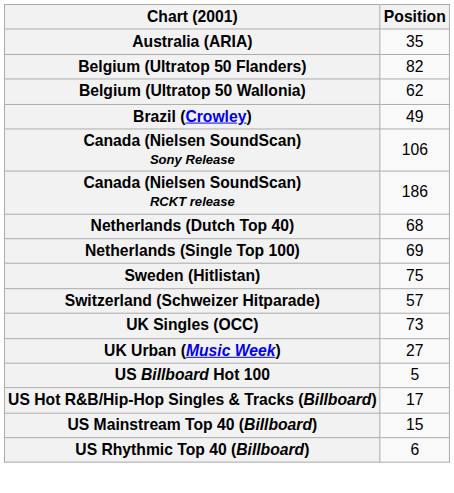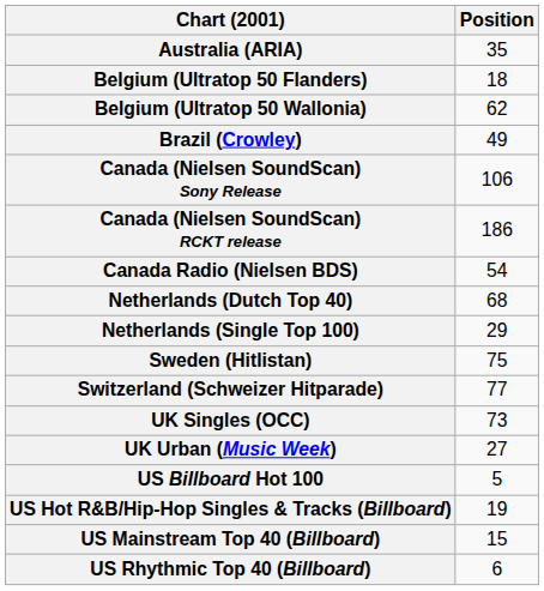Belgium (Ultratop 50 Flanders) | Position: 82 -> 18
+ row: Canada Radio (Nielsen BDS) | 54
Netherlands (Single Top 100) | Position: 69 -> 29
Switzerland (Schweizer Hitparade) | Position: 57 -> 77
US Hot R&B/Hip-Hop Singles & Tracks (Billboard) | Position: 17 -> 19
